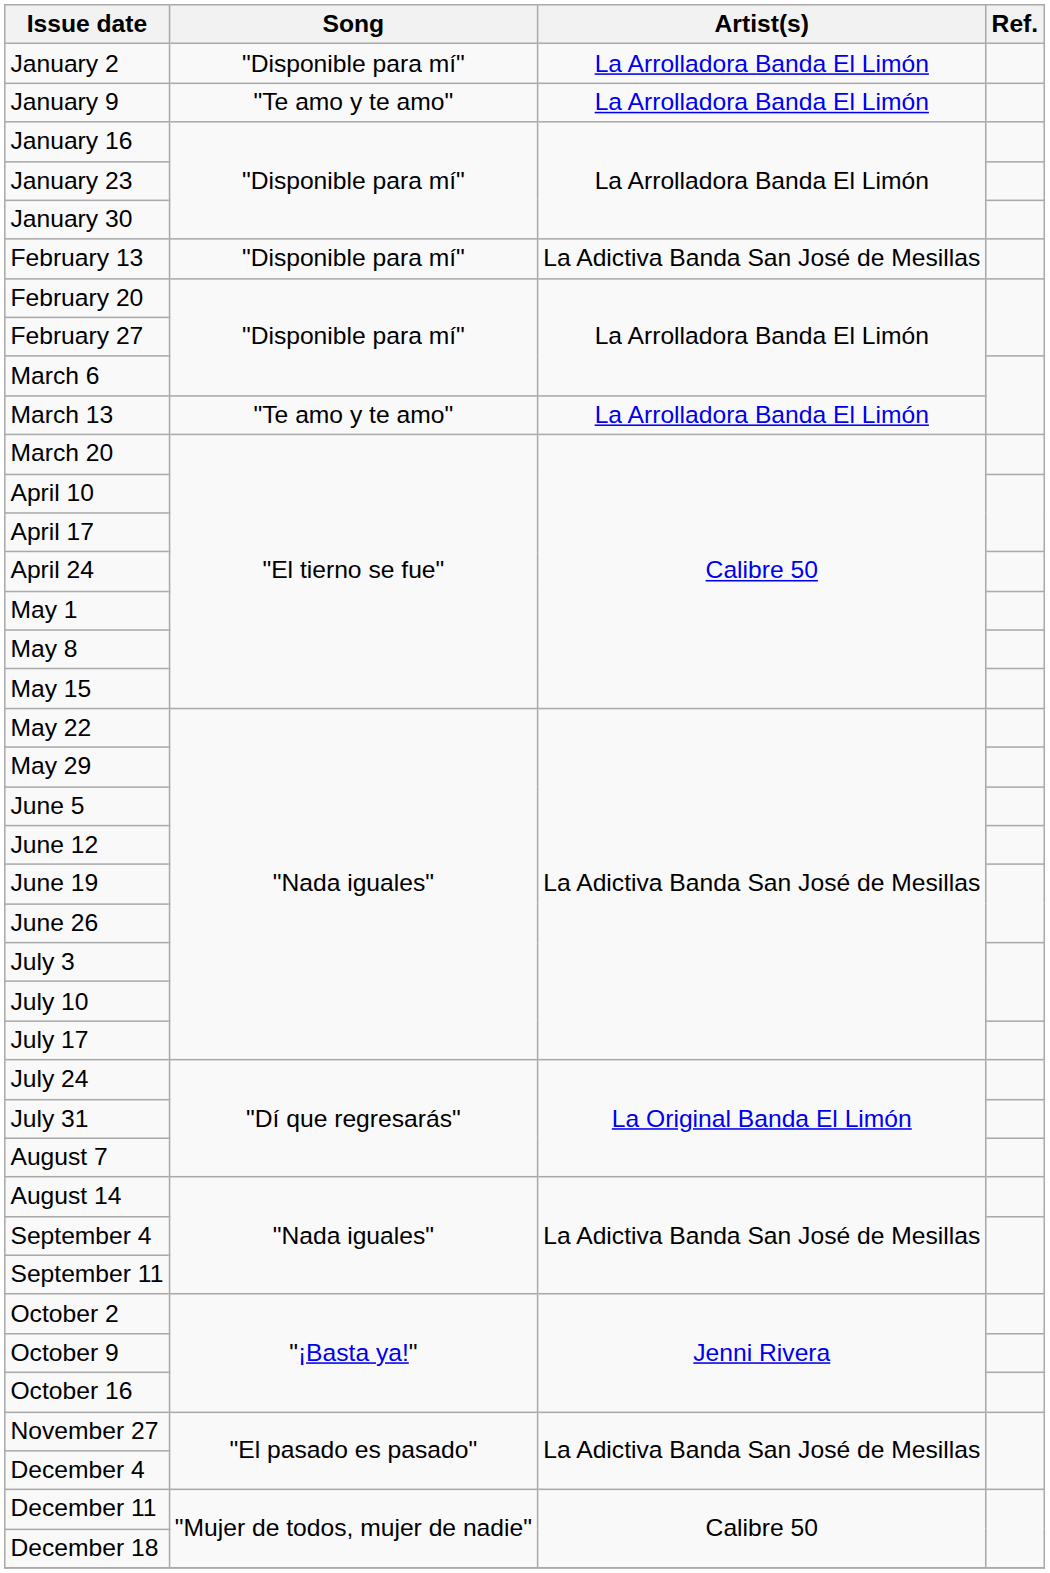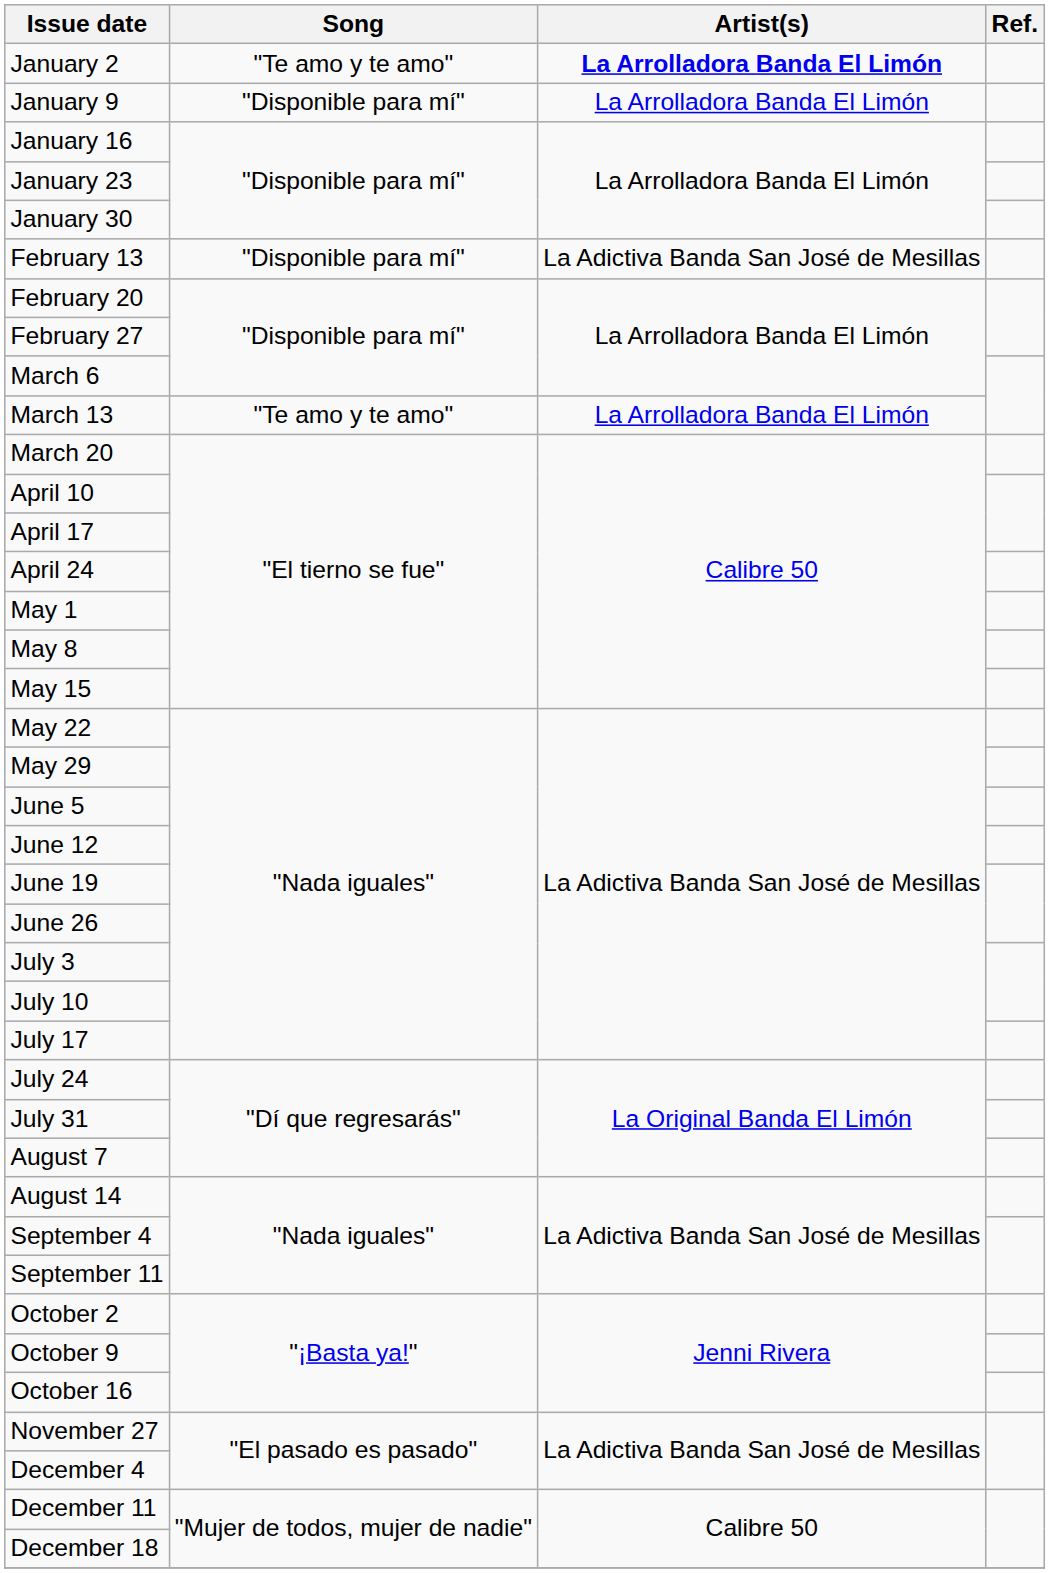January 2 | Song: "Disponible para mí" -> "Te amo y te amo"
January 2 | Artist(s): normal -> bold
January 9 | Song: "Te amo y te amo" -> "Disponible para mí"
